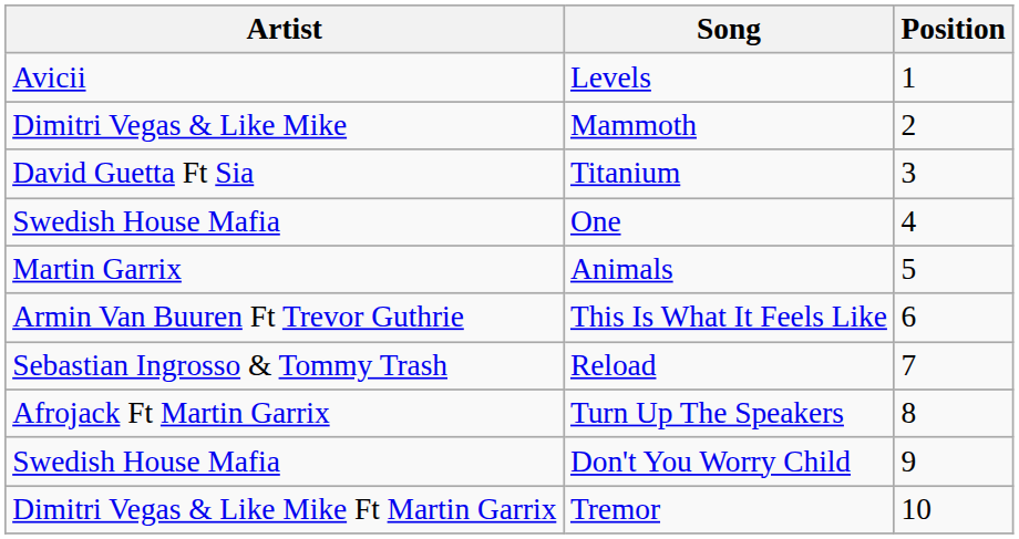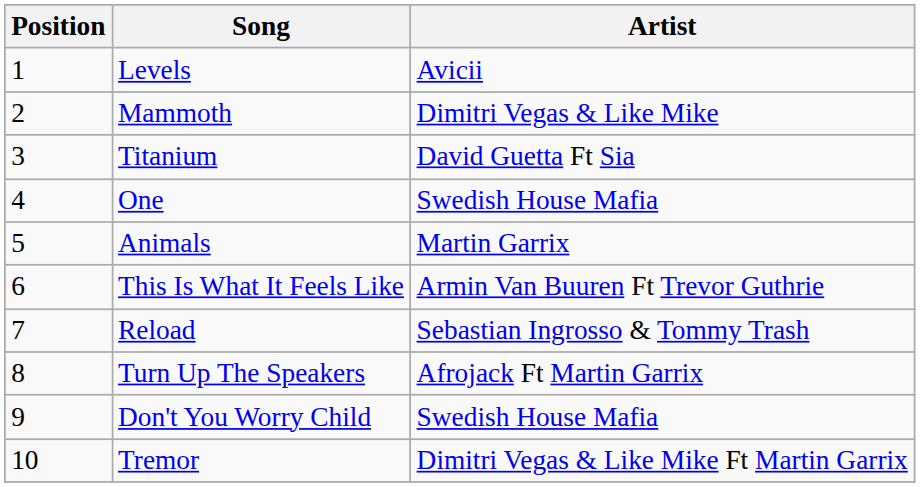columns swapped: Position <-> Artist
